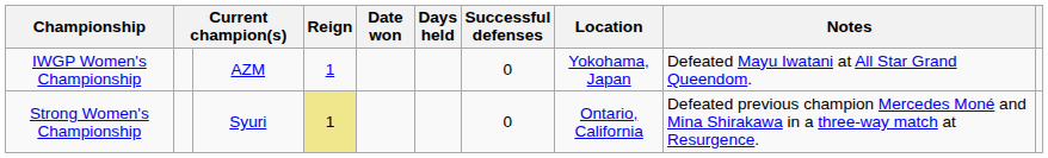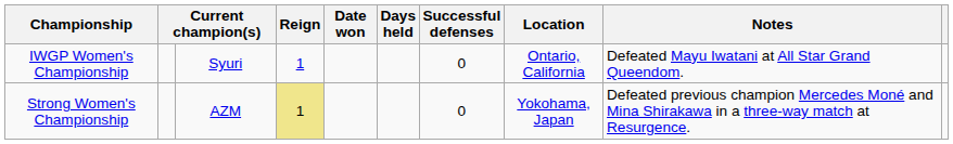IWGP Women's Championship | column 3: AZM -> Syuri
IWGP Women's Championship | Location: Yokohama, Japan -> Ontario, California
Strong Women's Championship | column 3: Syuri -> AZM
Strong Women's Championship | Location: Ontario, California -> Yokohama, Japan
